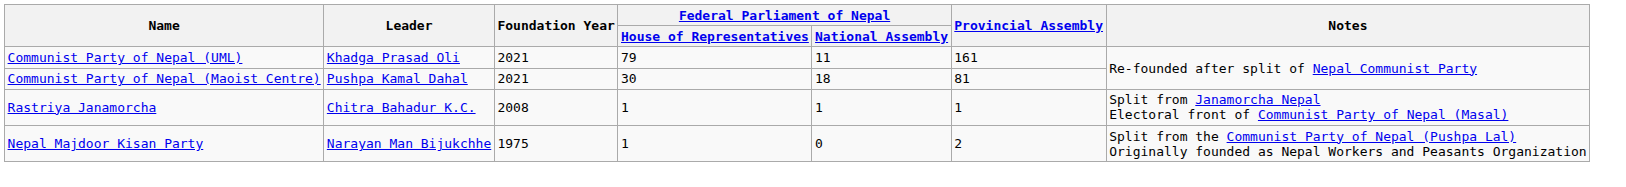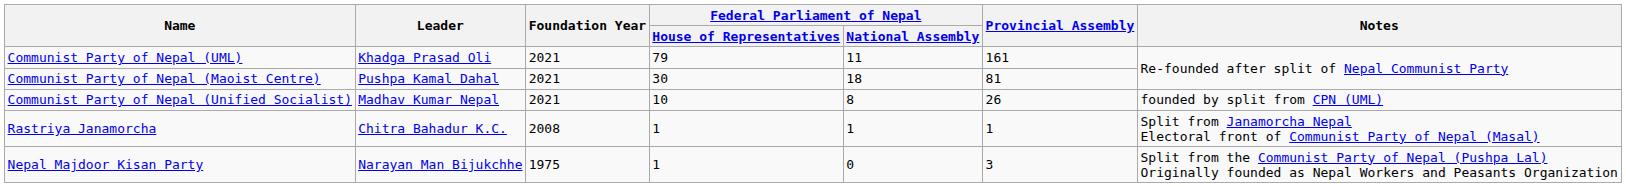+ row: Communist Party of Nepal (Unified Socialist) | Madhav Kumar Nepal | 2021 | 10 | 8 | 26 | founded by split from CPN (UML)
Nepal Majdoor Kisan Party | Provincial Assembly: 2 -> 3
